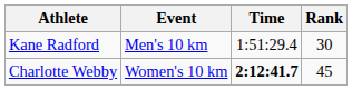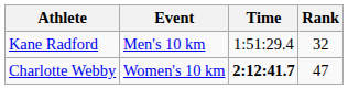Kane Radford | Rank: 30 -> 32
Charlotte Webby | Rank: 45 -> 47
